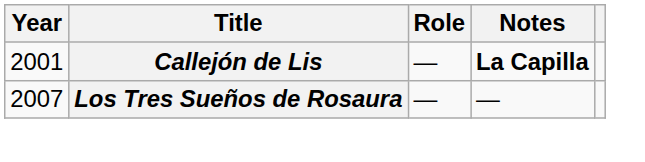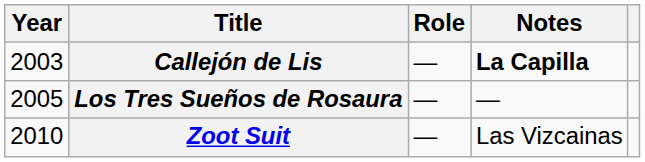Callejón de Lis | Year: 2001 -> 2003
Los Tres Sueños de Rosaura | Year: 2007 -> 2005
+ row: 2010 | Zoot Suit | — | Las Vizcainas
